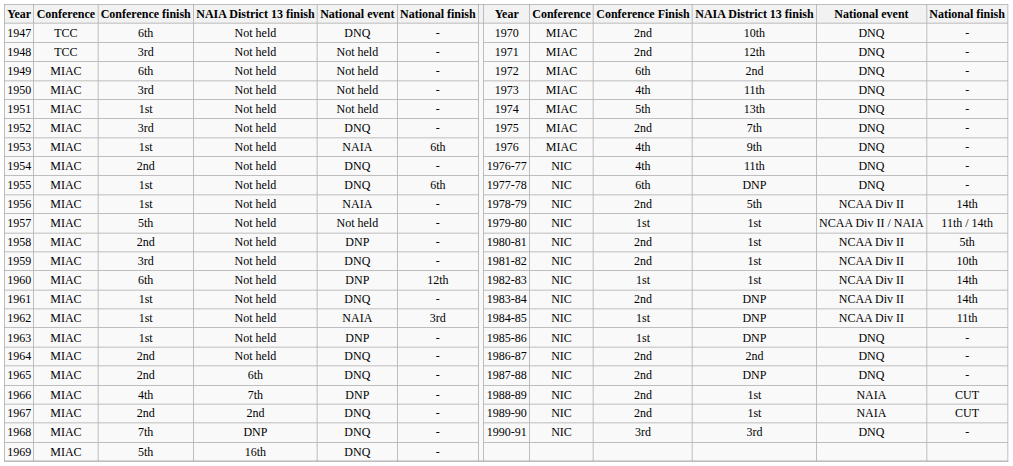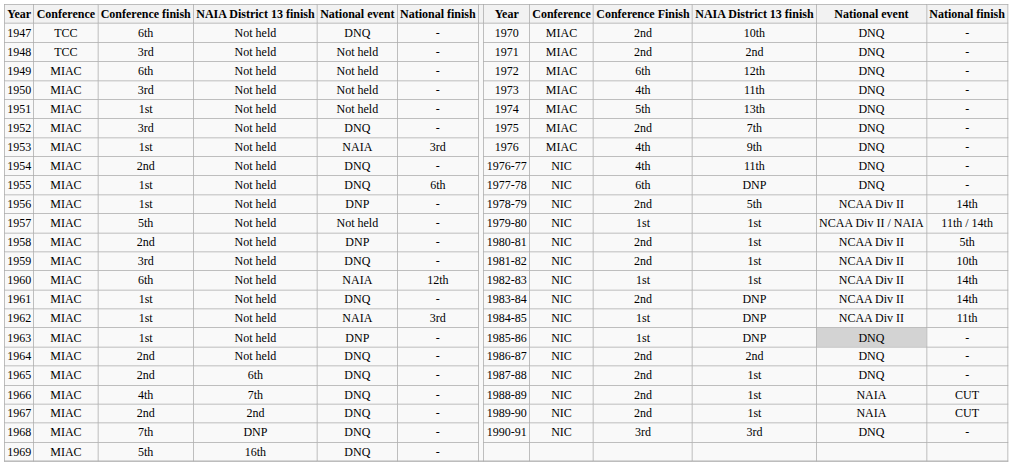1948 | column 11: 12th -> 2nd
1949 | column 11: 2nd -> 12th
1953 | column 6: 6th -> 3rd
1956 | column 5: NAIA -> DNP
1960 | column 5: DNP -> NAIA
1963 | column 12: no background -> lightgrey background
1965 | column 11: DNP -> 1st
1966 | column 5: DNP -> DNQ
